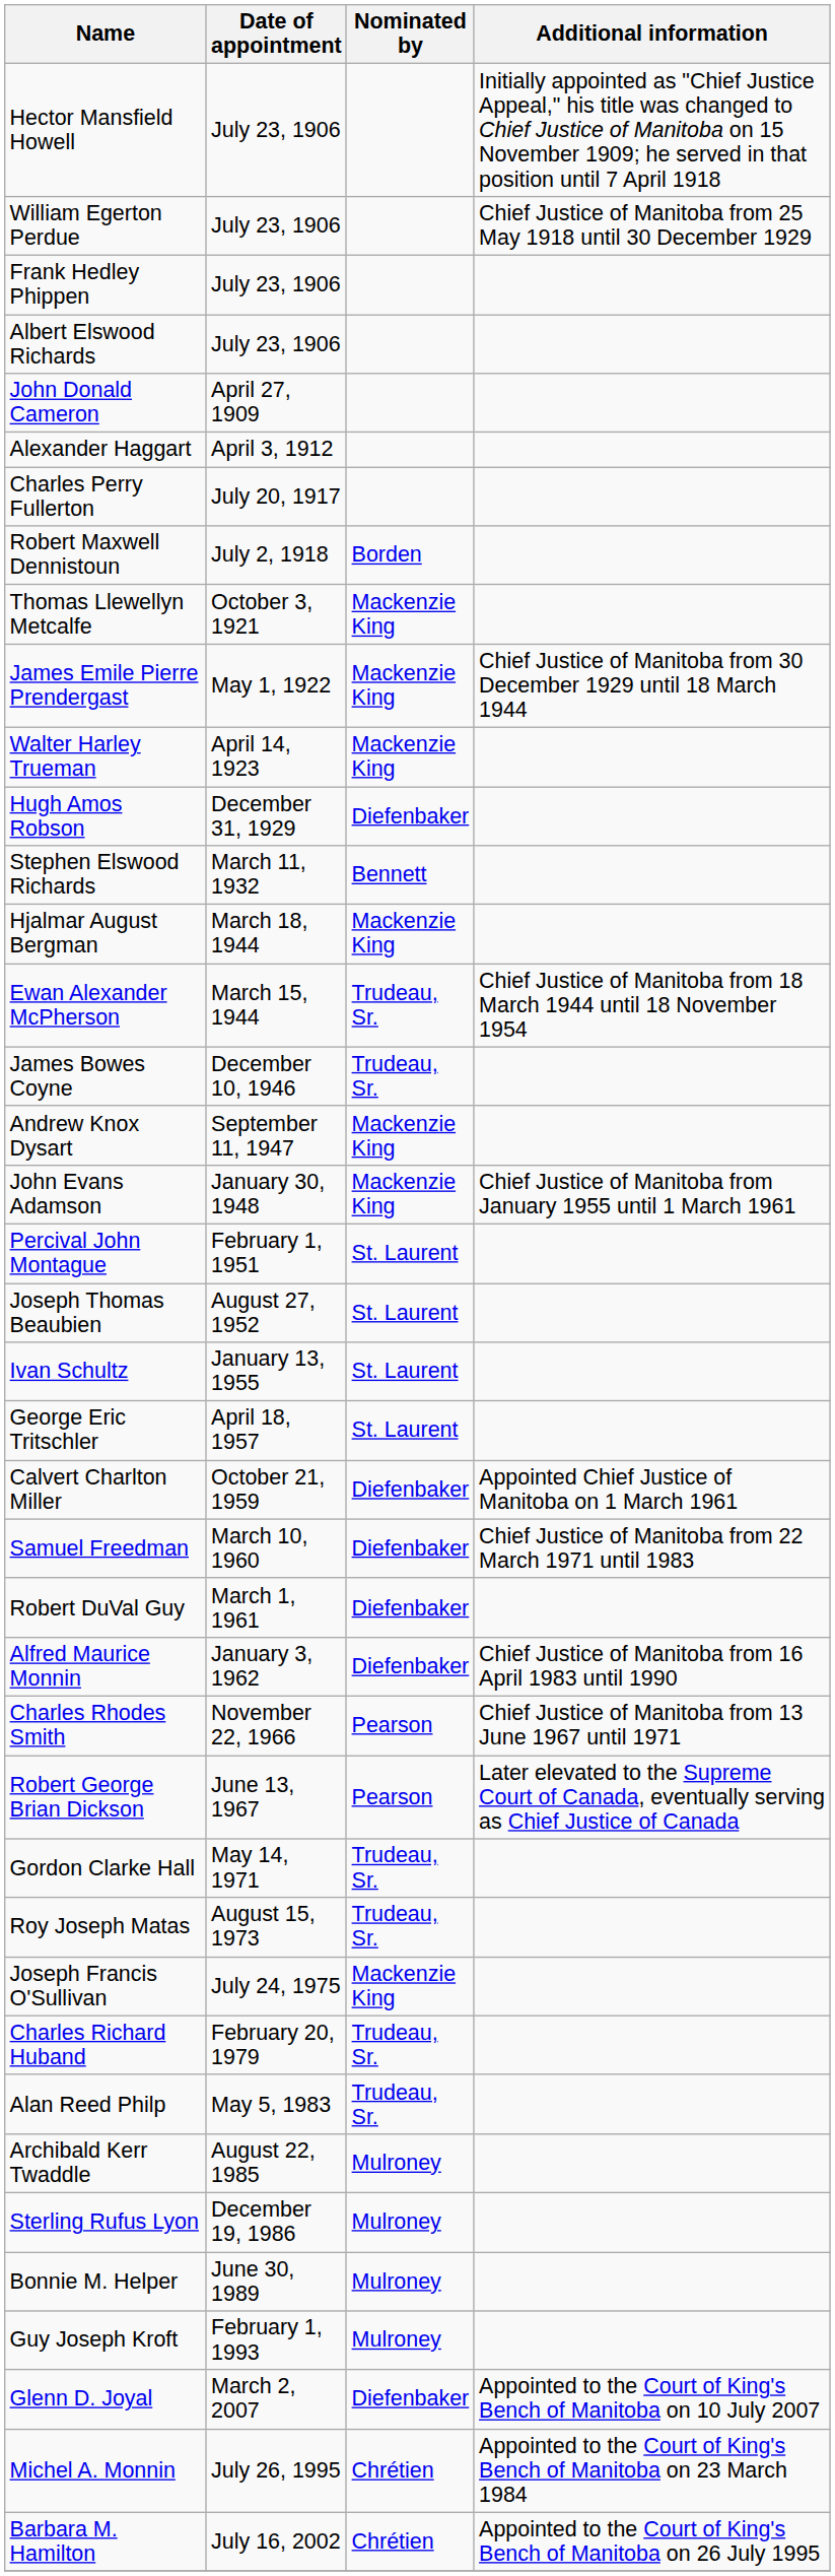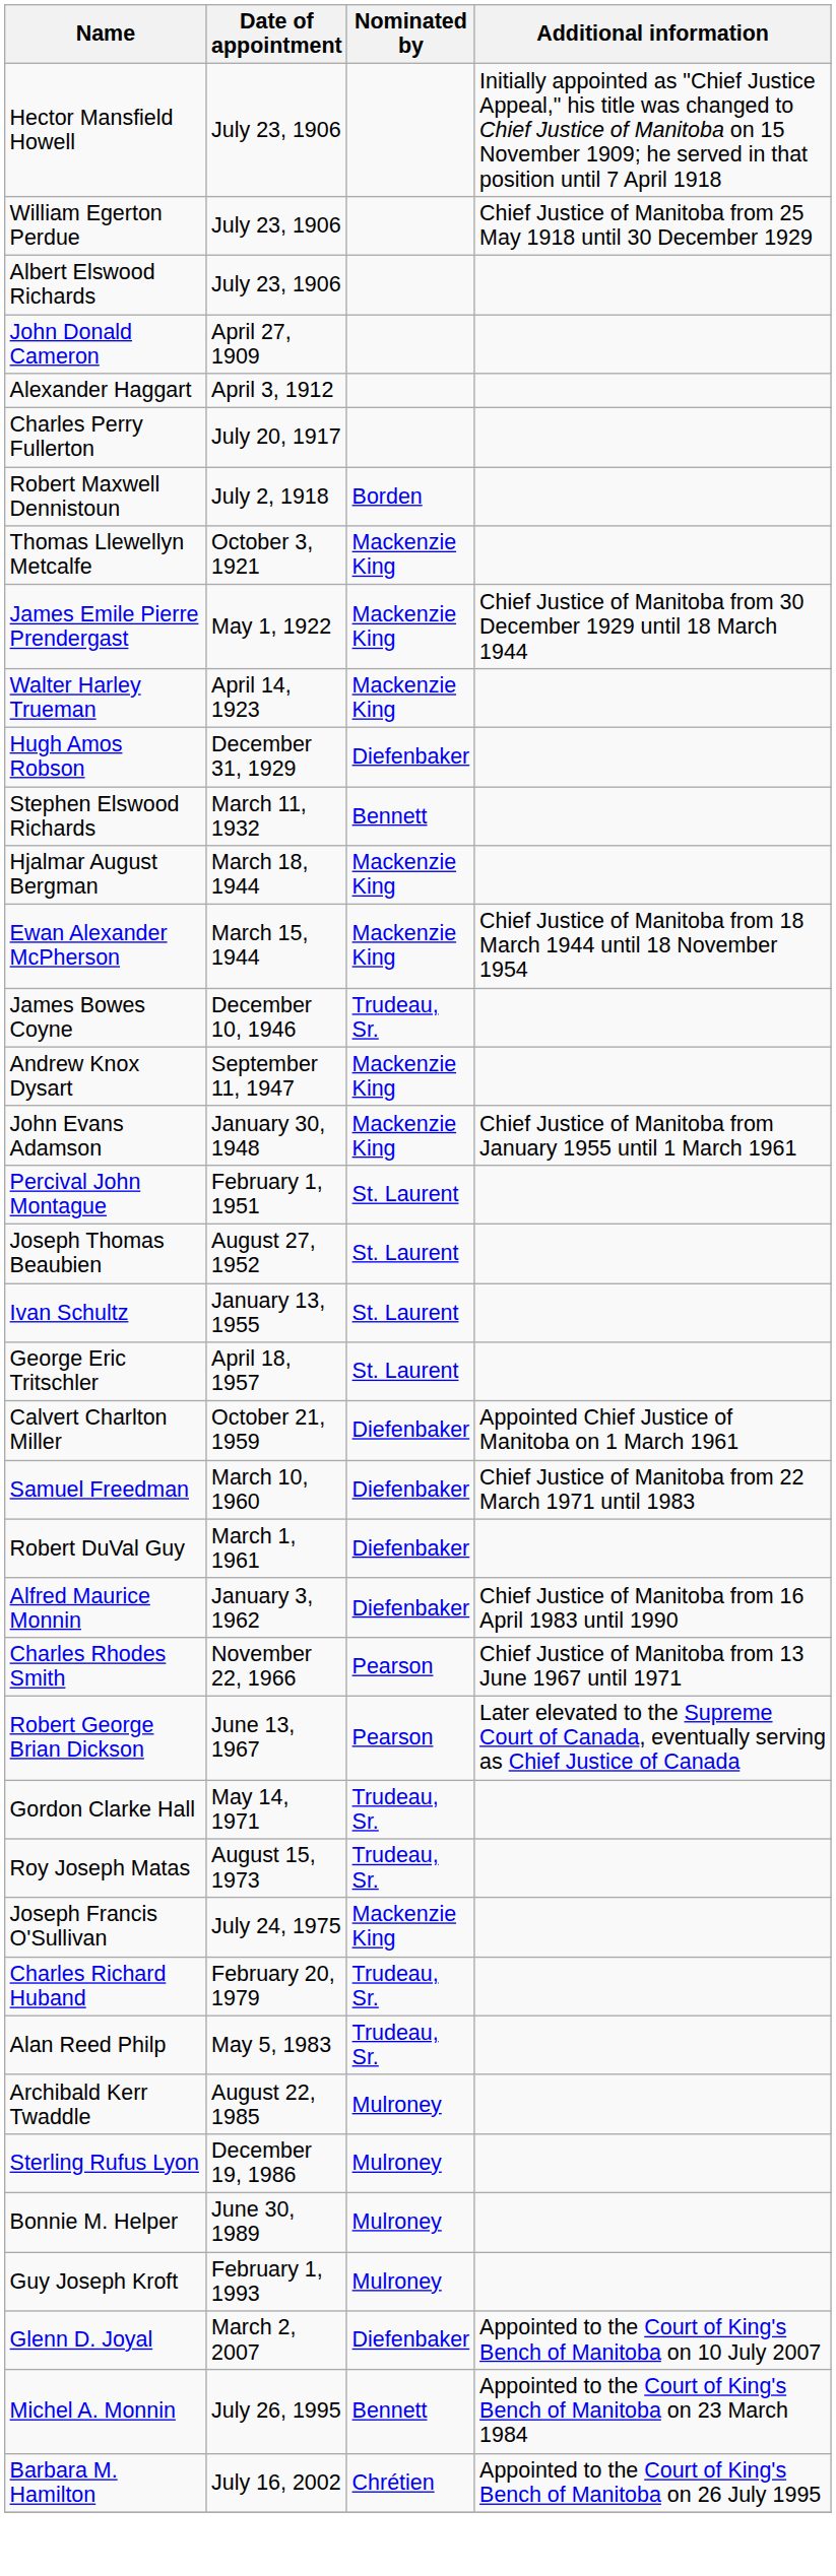- row: Frank Hedley Phippen | July 23, 1906
Ewan Alexander McPherson | Nominated by: Trudeau, Sr. -> Mackenzie King
Michel A. Monnin | Nominated by: Chrétien -> Bennett
